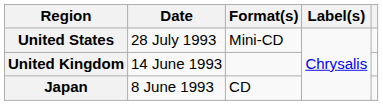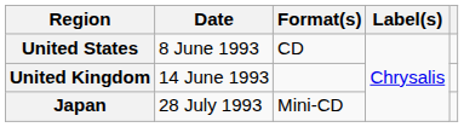United States | Date: 28 July 1993 -> 8 June 1993
United States | Format(s): Mini-CD -> CD
Japan | Date: 8 June 1993 -> 28 July 1993
Japan | Format(s): CD -> Mini-CD
